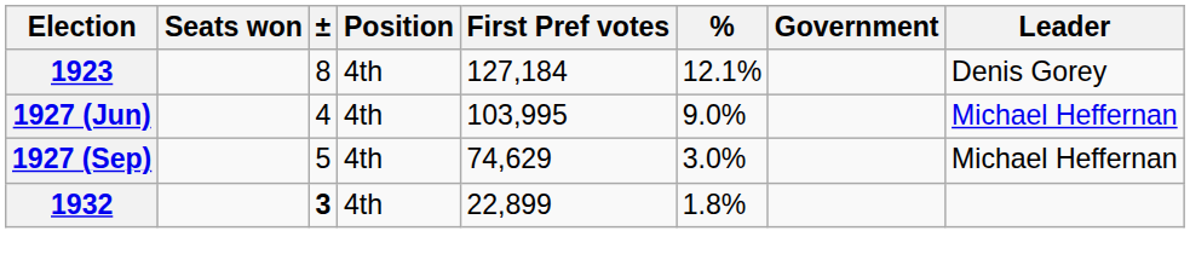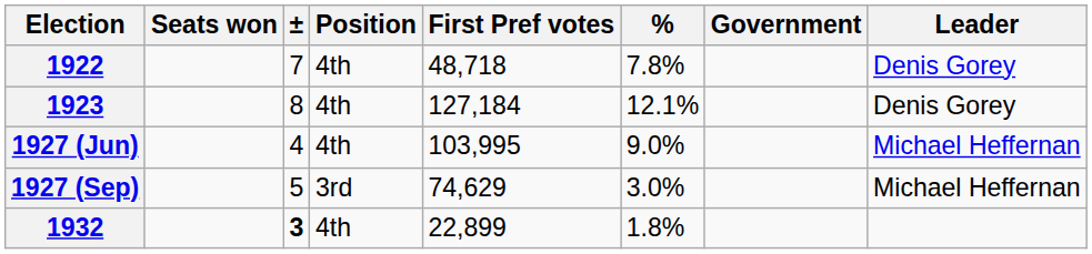+ row: 1922 | 7 | 4th | 48,718 | 7.8% | Denis Gorey
1927 (Sep) | Position: 4th -> 3rd
